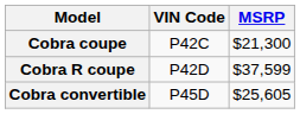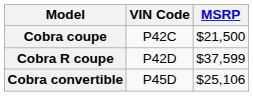Cobra coupe | MSRP: $21,300 -> $21,500
Cobra convertible | MSRP: $25,605 -> $25,106
